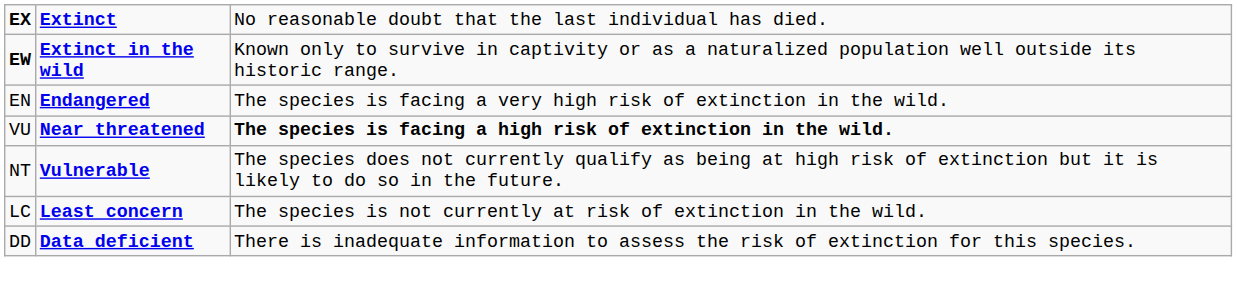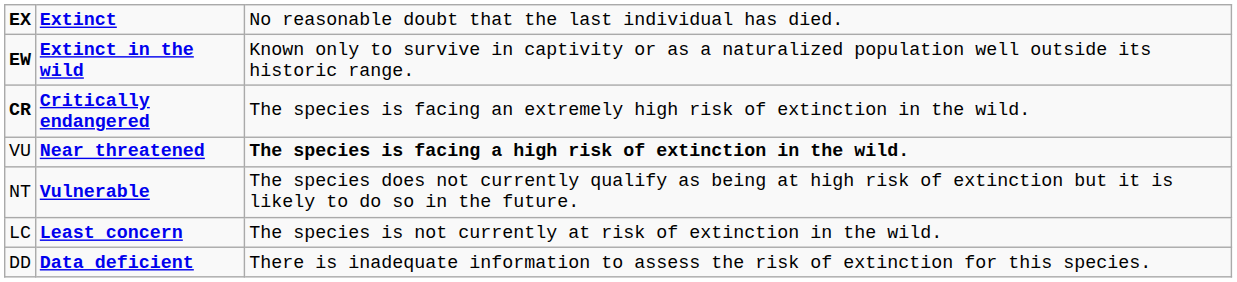+ row: CR | Critically endangered | The species is facing an extremely high risk of extinction in the wild.
- row: EN | Endangered | The species is facing a very high risk of extinction in the wild.
